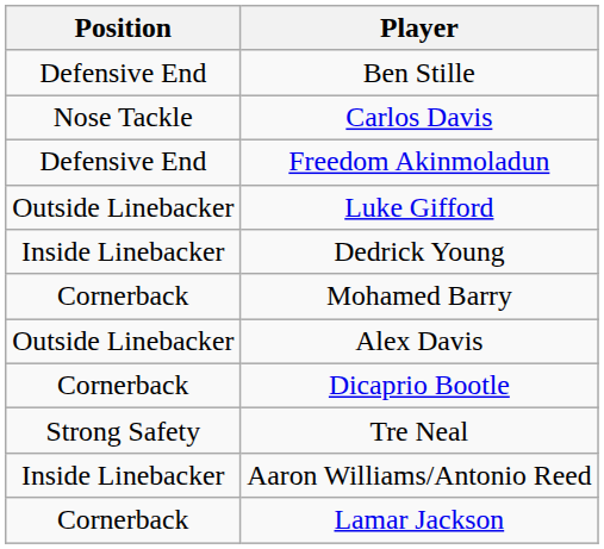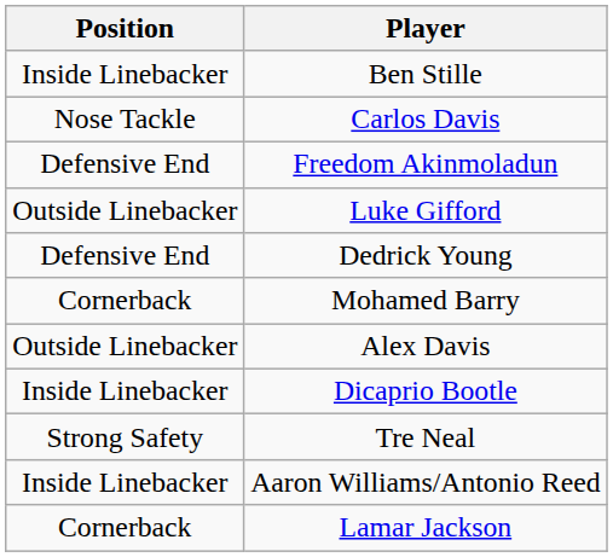Ben Stille | Position: Defensive End -> Inside Linebacker
Dedrick Young | Position: Inside Linebacker -> Defensive End
Dicaprio Bootle | Position: Cornerback -> Inside Linebacker
